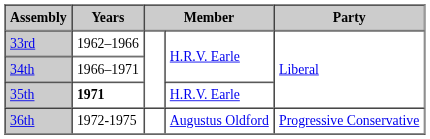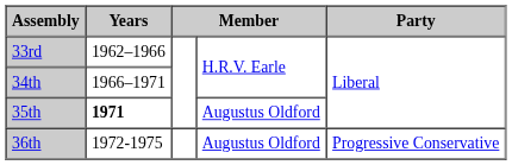35th | column 4: H.R.V. Earle -> Augustus Oldford
